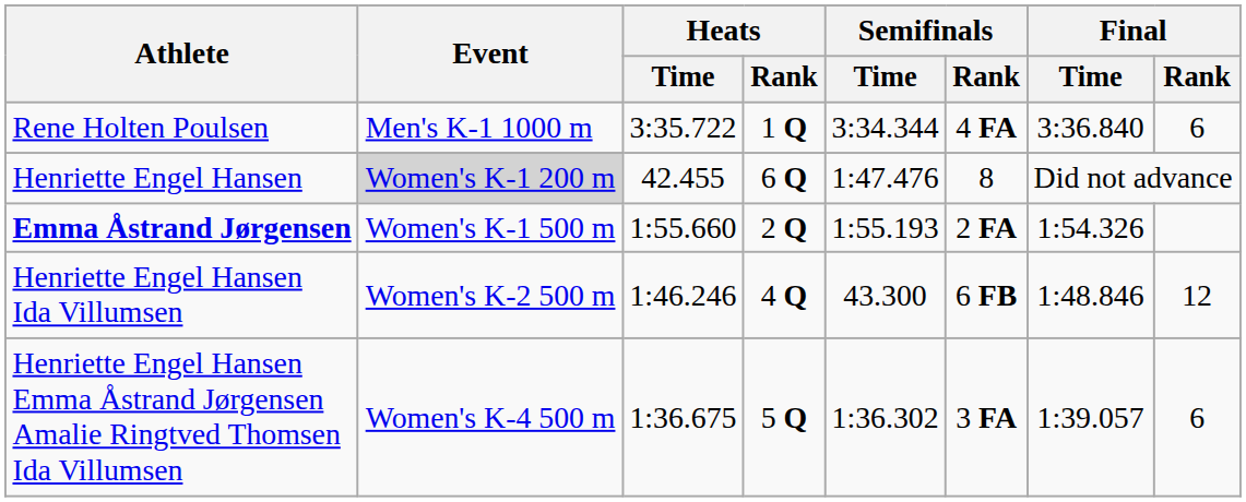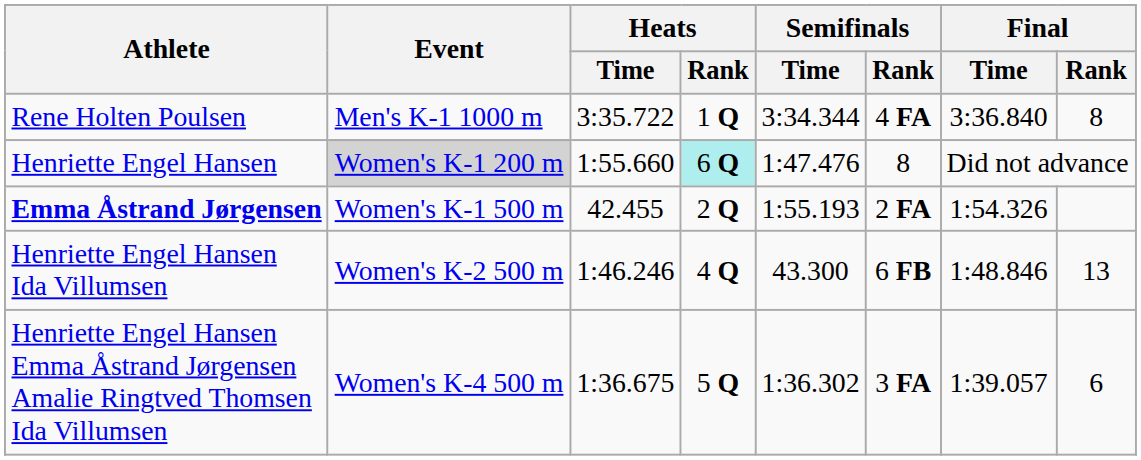Rene Holten Poulsen | Final / Rank: 6 -> 8
Henriette Engel Hansen | Heats / Time: 42.455 -> 1:55.660
Henriette Engel Hansen | Heats / Rank: no background -> paleturquoise background
Emma Åstrand Jørgensen | Heats / Time: 1:55.660 -> 42.455
Henriette Engel Hansen Ida Villumsen | Final / Rank: 12 -> 13
